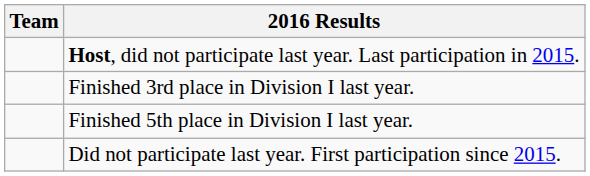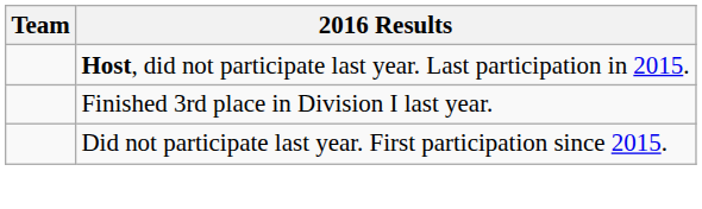- row: Finished 5th place in Division I last year.
